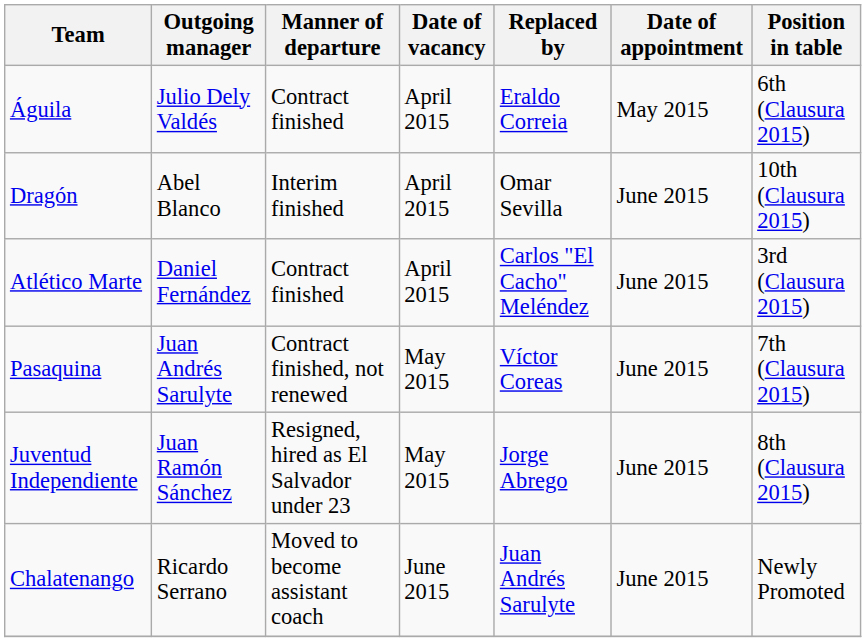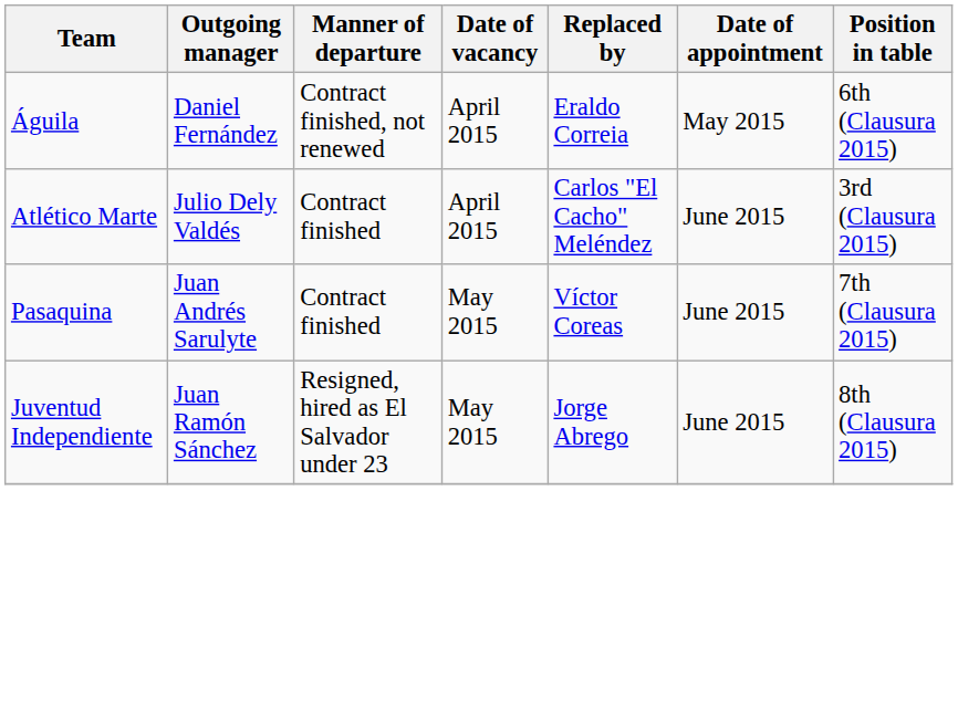Águila | Outgoing manager: Julio Dely Valdés -> Daniel Fernández
Águila | Manner of departure: Contract finished -> Contract finished, not renewed
- row: Dragón | Abel Blanco | Interim finished | April 2015 | Omar Sevilla | June 2015 | 10th (Clausura 2015)
Atlético Marte | Outgoing manager: Daniel Fernández -> Julio Dely Valdés
Pasaquina | Manner of departure: Contract finished, not renewed -> Contract finished
- row: Chalatenango | Ricardo Serrano | Moved to become assistant coach | June 2015 | Juan Andrés Sarulyte | June 2015 | Newly Promoted
